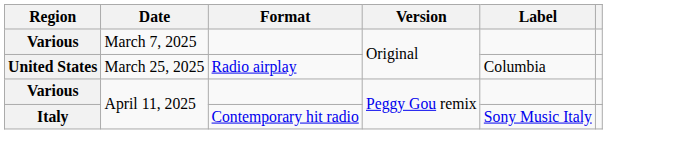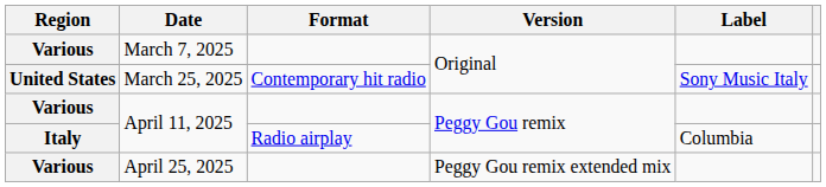March 25, 2025 | Format: Radio airplay -> Contemporary hit radio
March 25, 2025 | Label: Columbia -> Sony Music Italy
Italy / April 11, 2025 | Format: Contemporary hit radio -> Radio airplay
Italy / April 11, 2025 | Label: Sony Music Italy -> Columbia
+ row: Various | April 25, 2025 | Peggy Gou remix extended mix
